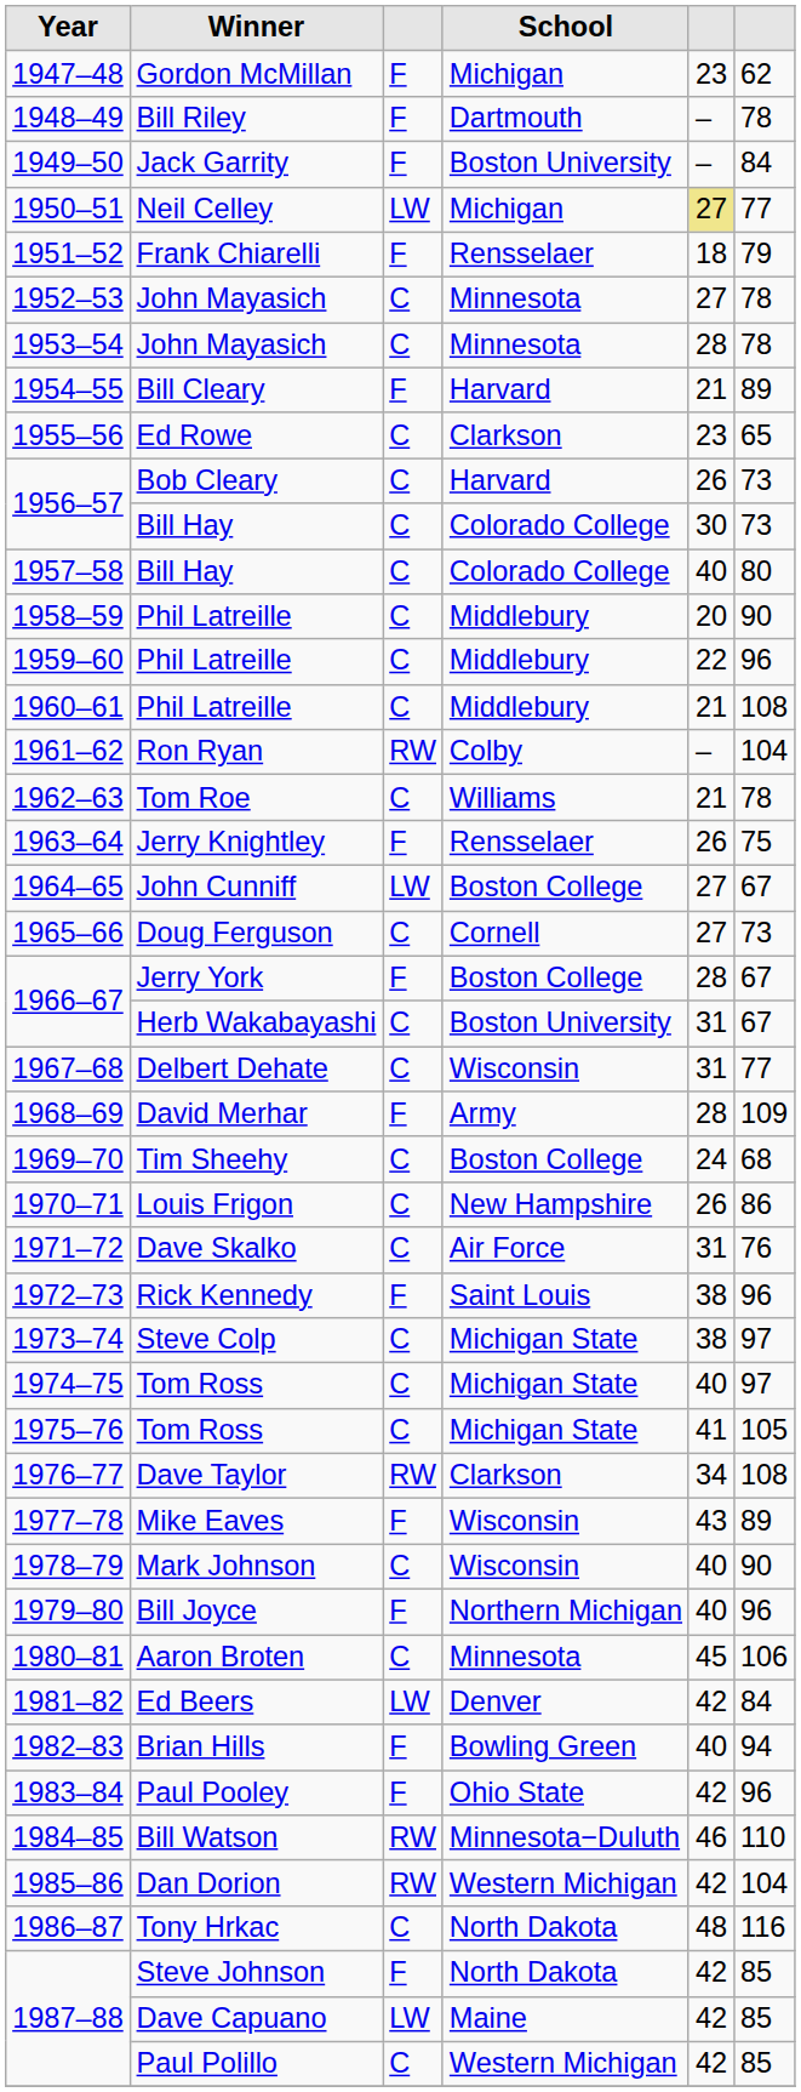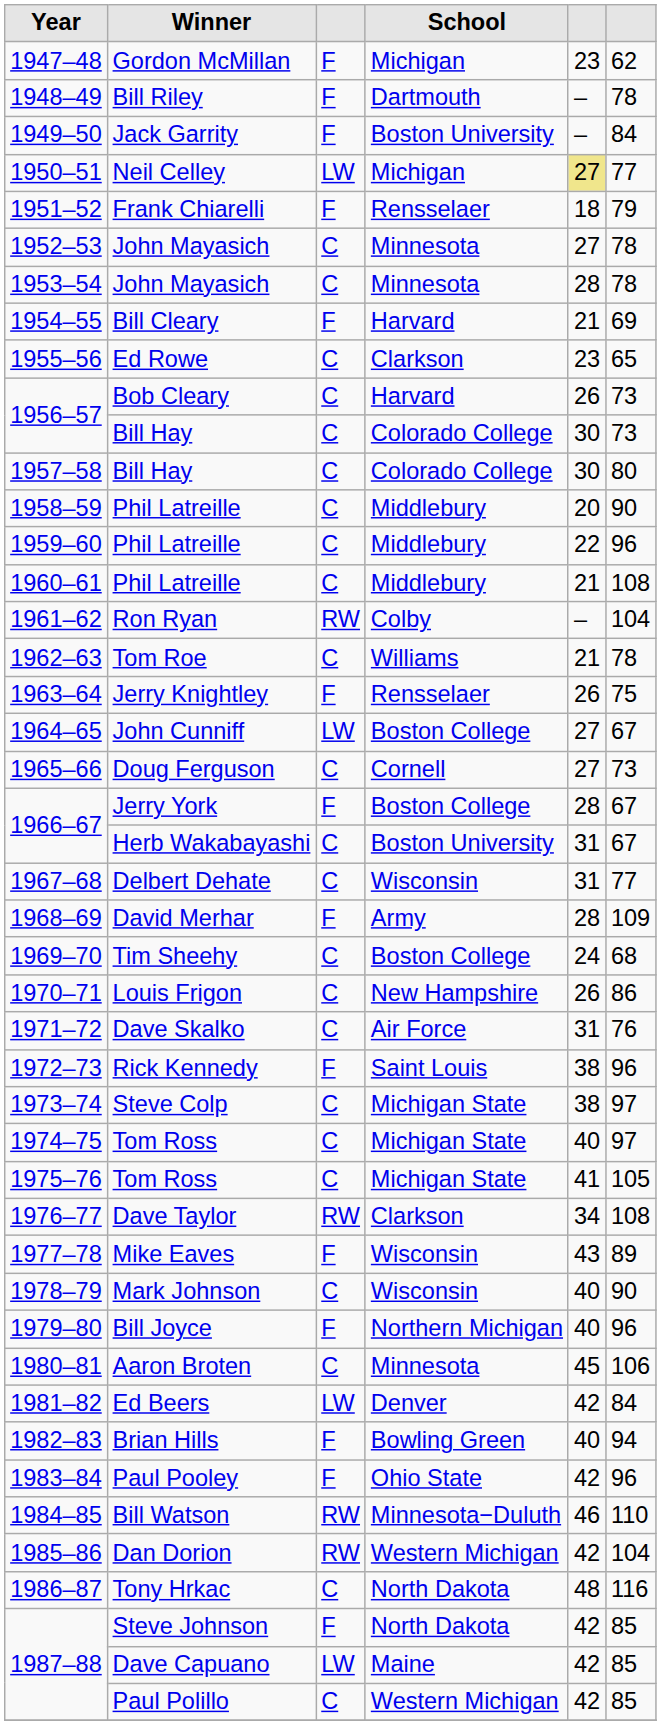1954–55 | column 6: 89 -> 69
1957–58 | column 5: 40 -> 30
